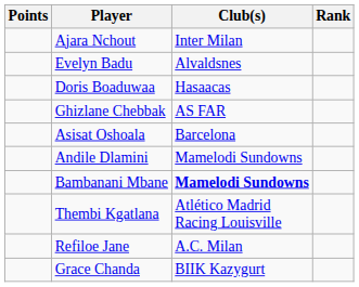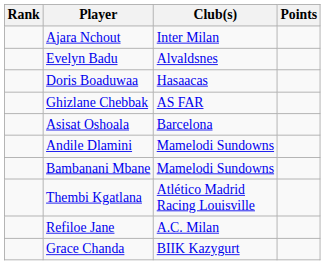columns swapped: Rank <-> Points
Bambanani Mbane | Club(s): bold -> normal
